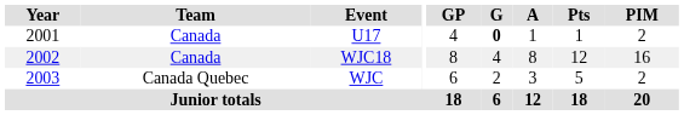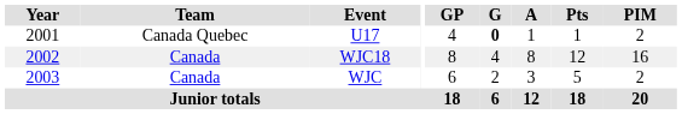U17 | Team: Canada -> Canada Quebec
WJC | Team: Canada Quebec -> Canada
